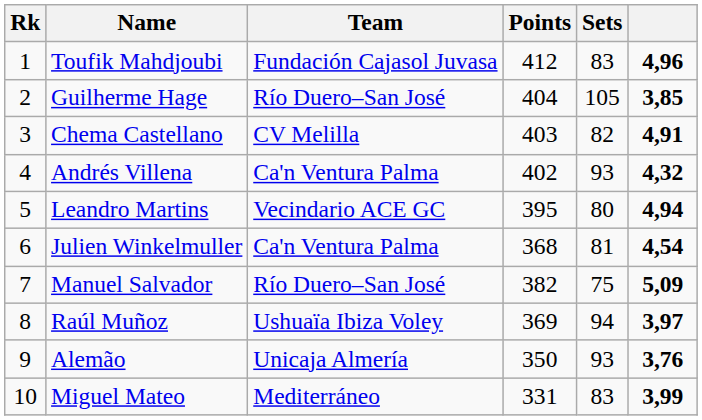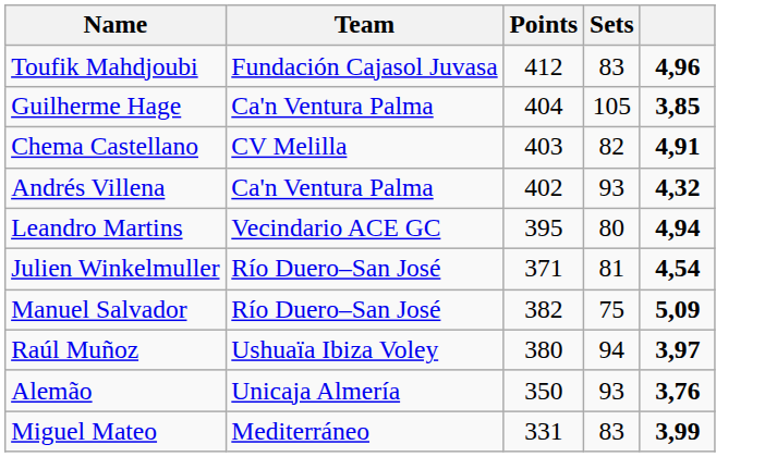- column: Rk | 1 | 2 | 3 | 4 | 5 | 6 | 7 | 8 | 9 | 10
Guilherme Hage | Team: Río Duero–San José -> Ca'n Ventura Palma
Julien Winkelmuller | Team: Ca'n Ventura Palma -> Río Duero–San José
Julien Winkelmuller | Points: 368 -> 371
Raúl Muñoz | Points: 369 -> 380
